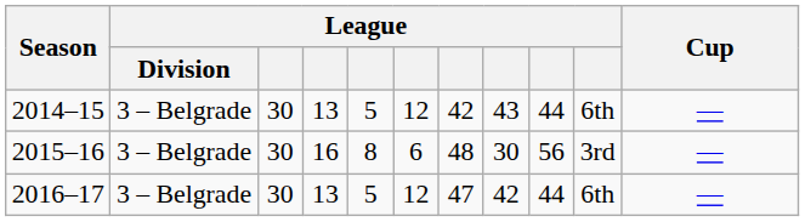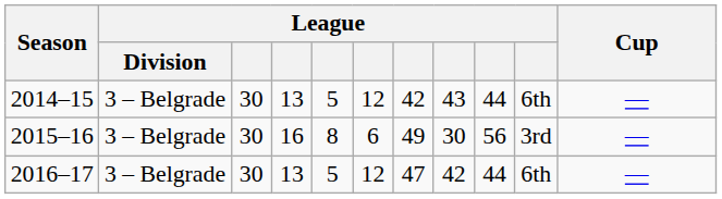2015–16 | column 7: 48 -> 49
